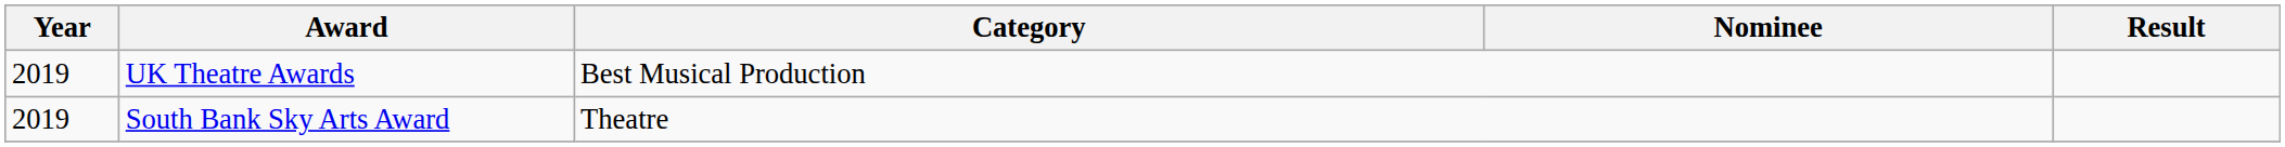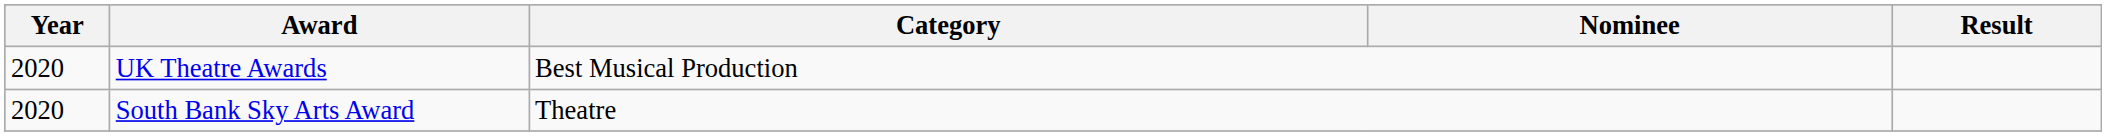UK Theatre Awards | Year: 2019 -> 2020
South Bank Sky Arts Award | Year: 2019 -> 2020
